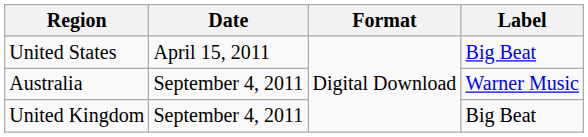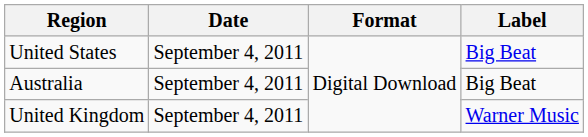United States | Date: April 15, 2011 -> September 4, 2011
Australia | Label: Warner Music -> Big Beat
United Kingdom | Label: Big Beat -> Warner Music
